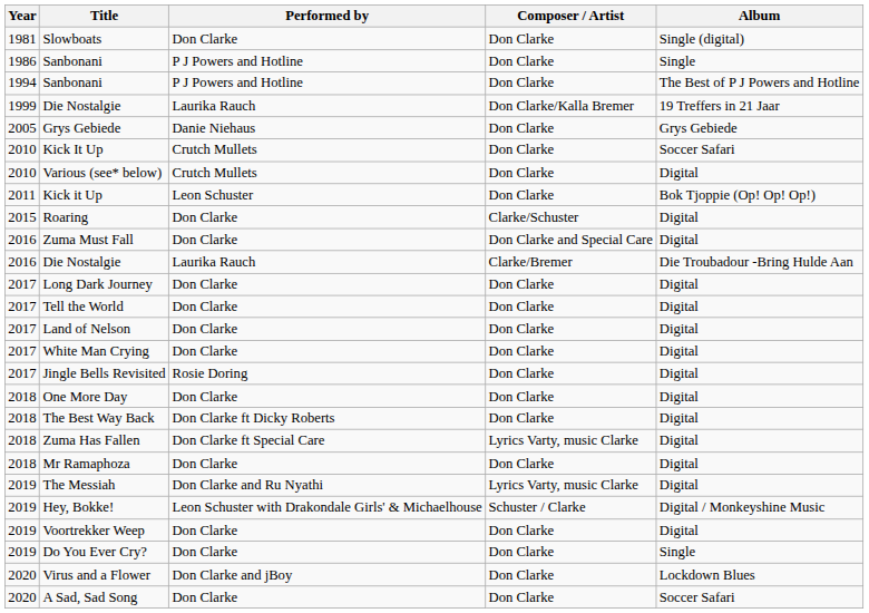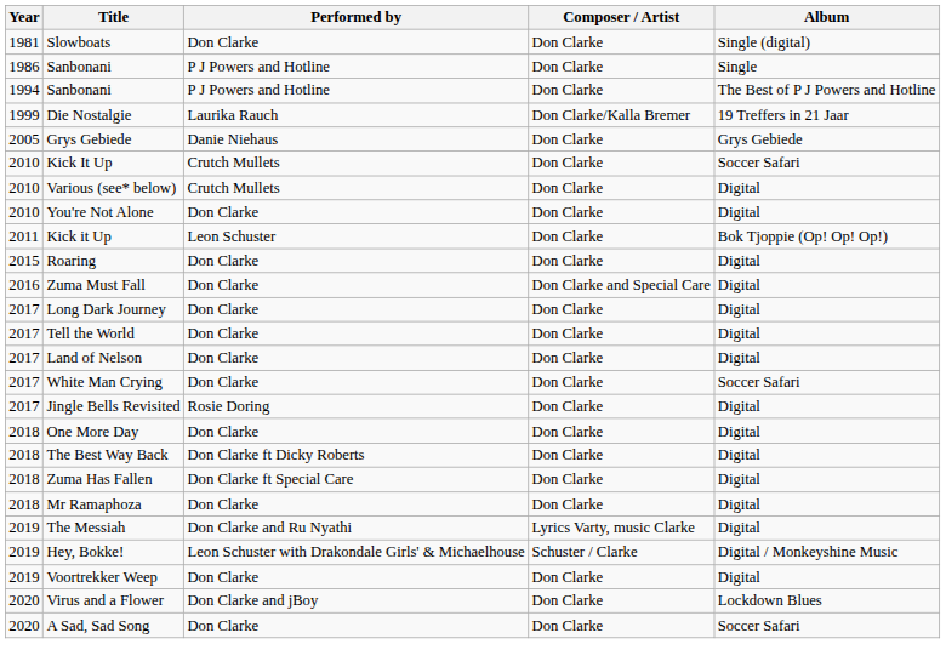+ row: 2010 | You're Not Alone | Don Clarke | Don Clarke | Digital
Roaring | Composer / Artist: Clarke/Schuster -> Don Clarke
- row: 2016 | Die Nostalgie | Laurika Rauch | Clarke/Bremer | Die Troubadour -Bring Hulde Aan
White Man Crying | Album: Digital -> Soccer Safari
Zuma Has Fallen | Composer / Artist: Lyrics Varty, music Clarke -> Don Clarke
- row: 2019 | Do You Ever Cry? | Don Clarke | Don Clarke | Single
